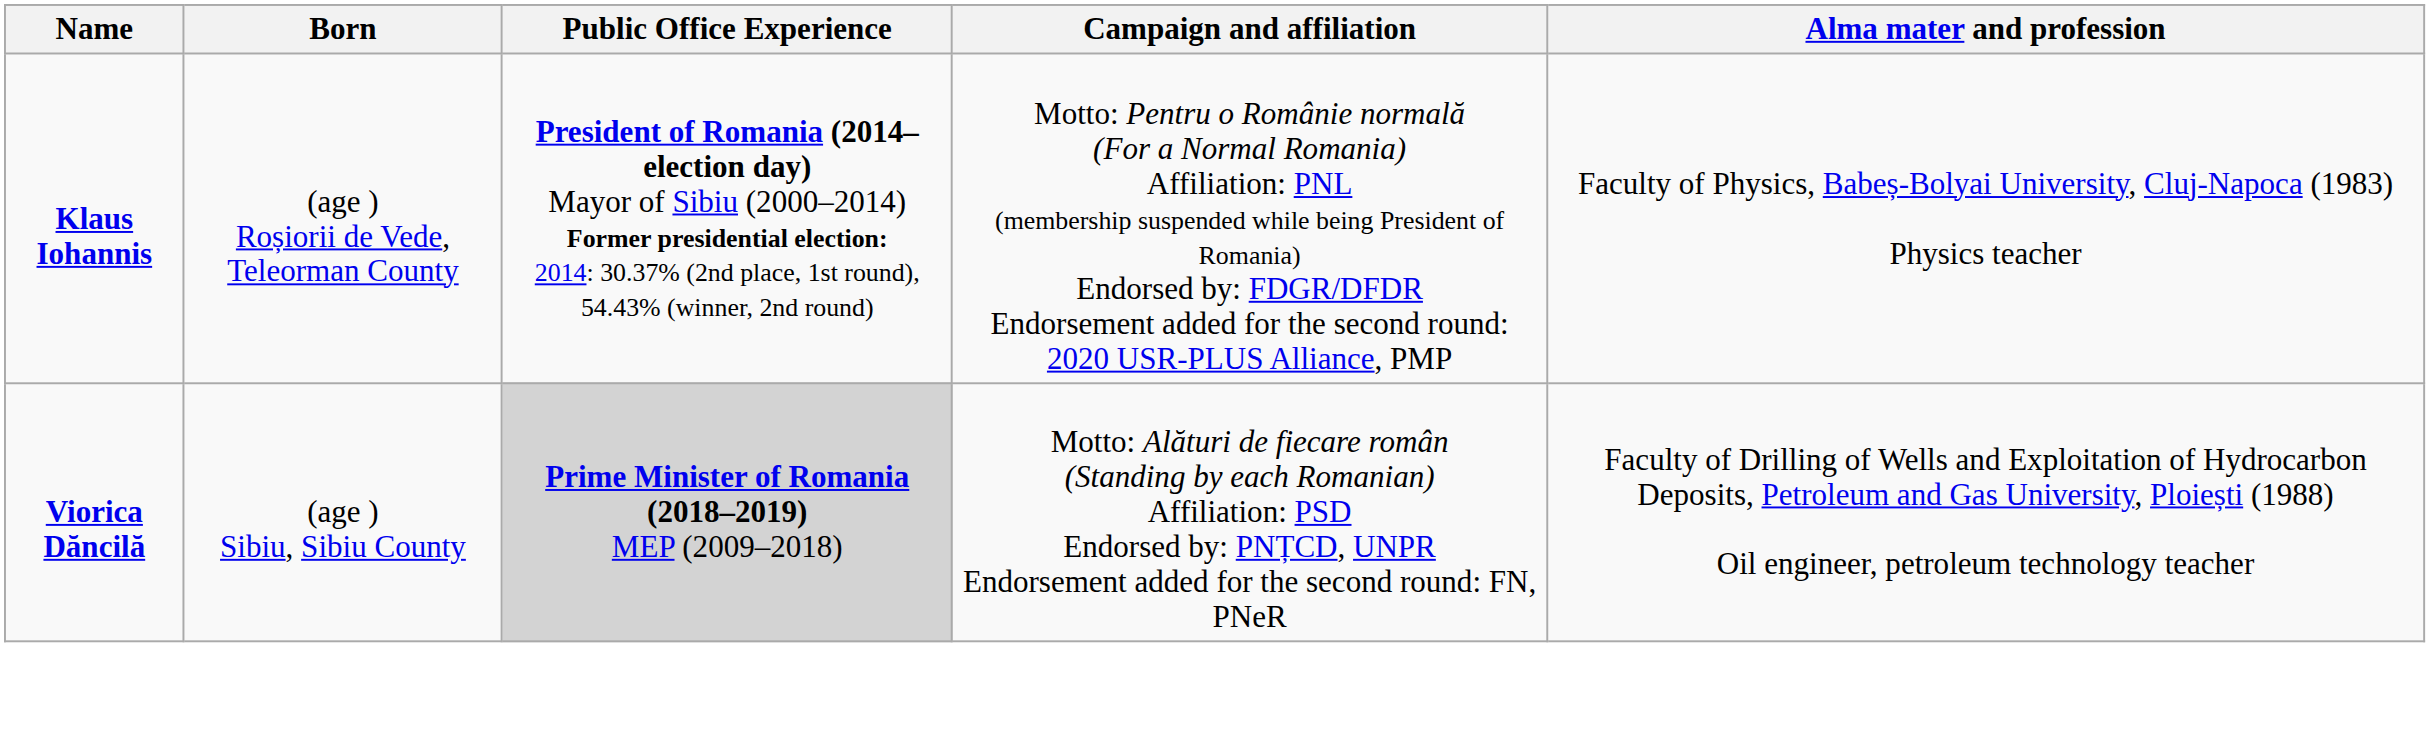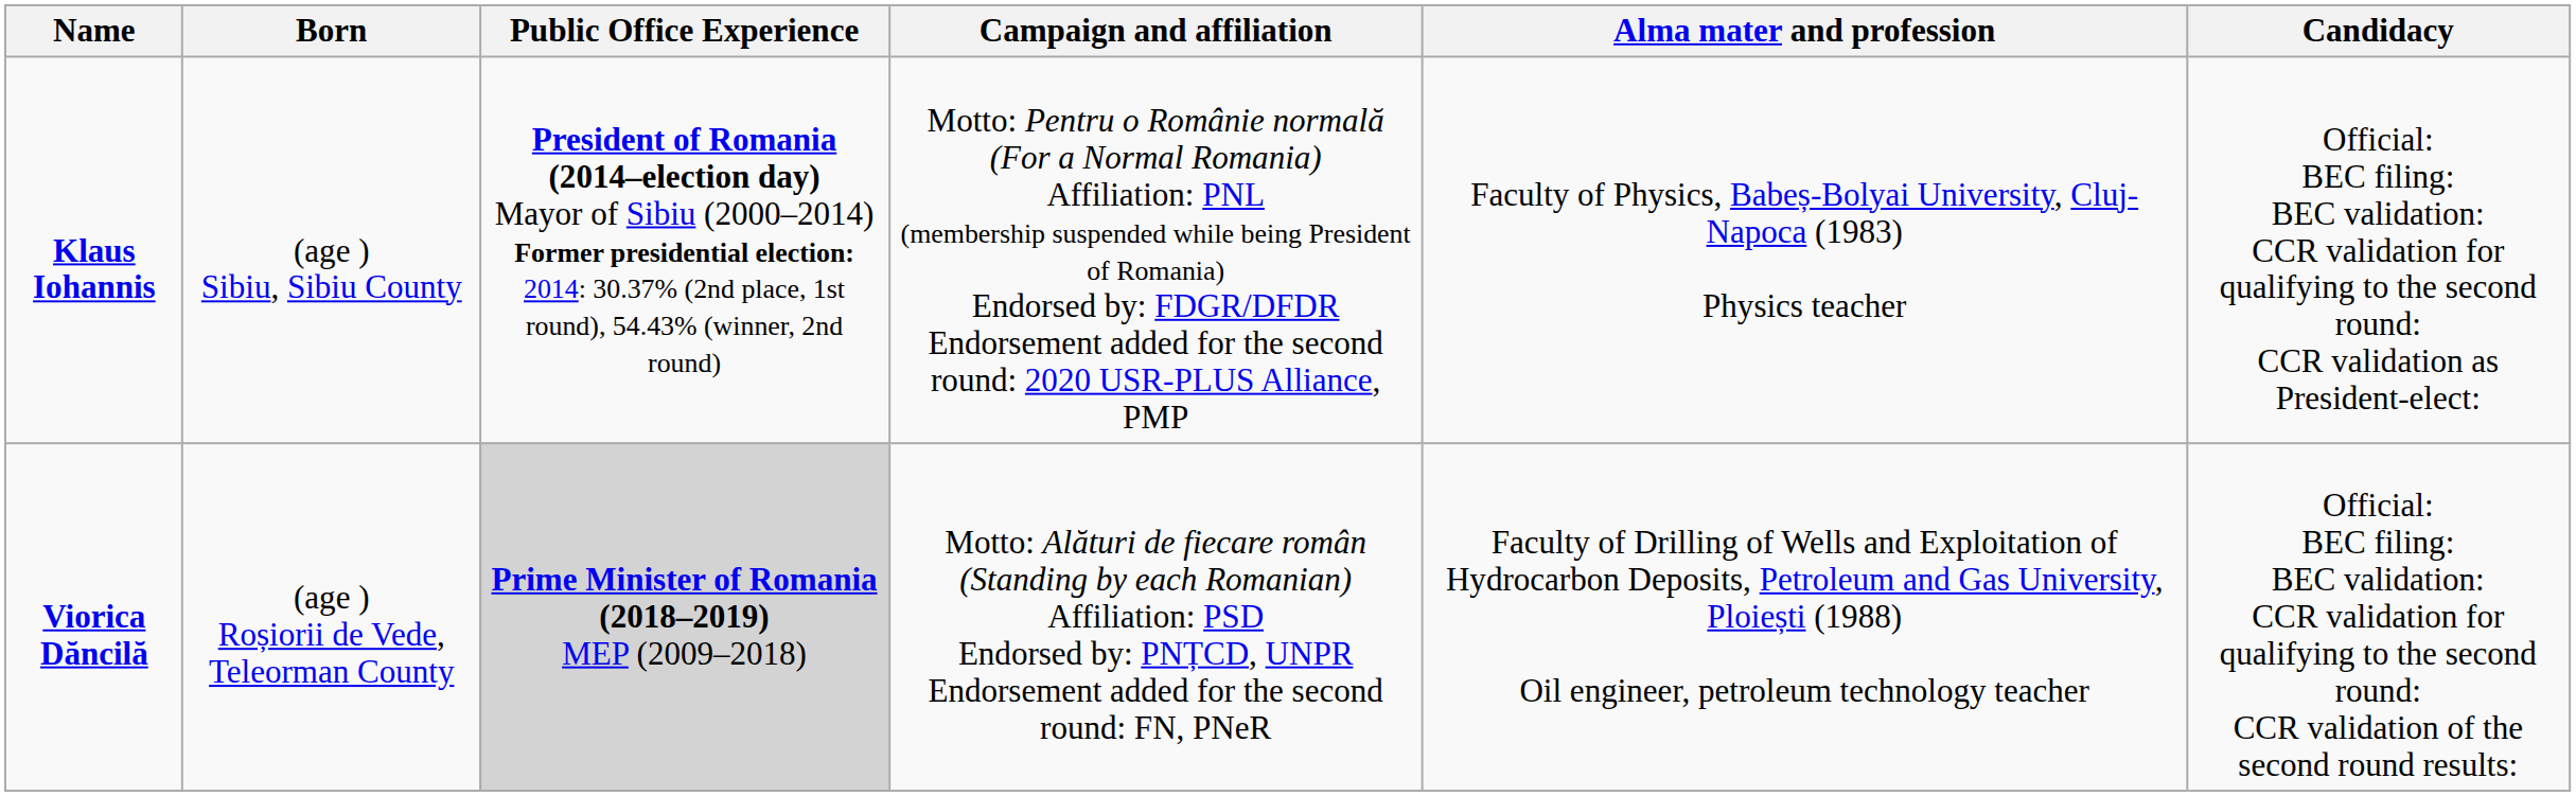+ column: Candidacy | Official: BEC filing: BEC validation: CCR validation for qualifying to the second round: CCR validation as President-elect: | Official: BEC filing: BEC validation: CCR validation for qualifying to the second round: CCR validation of the second round results:
Klaus Iohannis | Born: (age ) Roșiorii de Vede, Teleorman County -> (age ) Sibiu, Sibiu County
Viorica Dăncilă | Born: (age ) Sibiu, Sibiu County -> (age ) Roșiorii de Vede, Teleorman County
